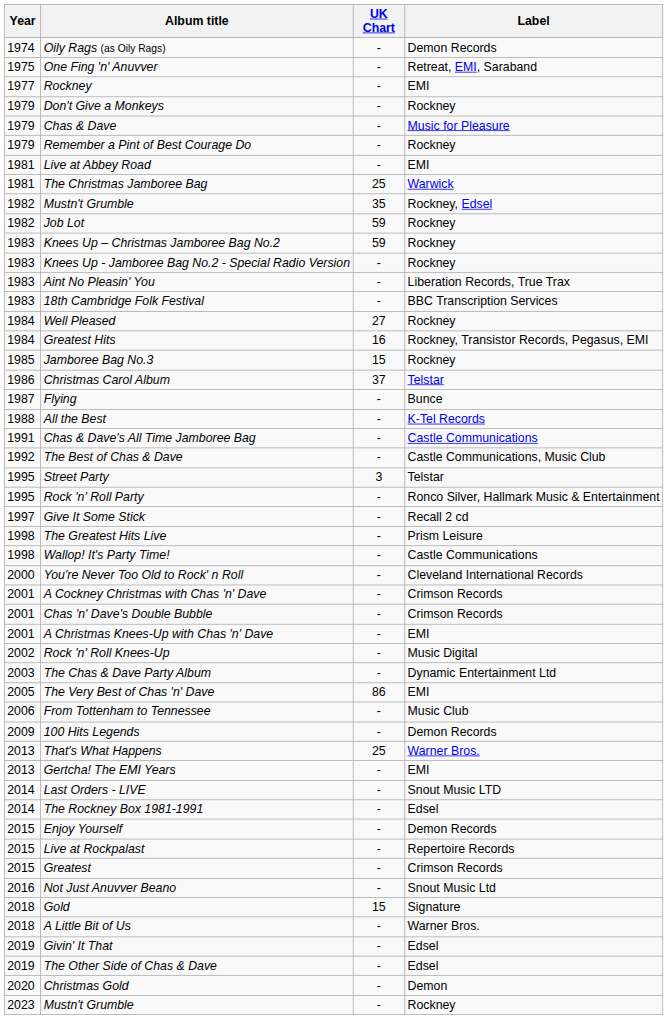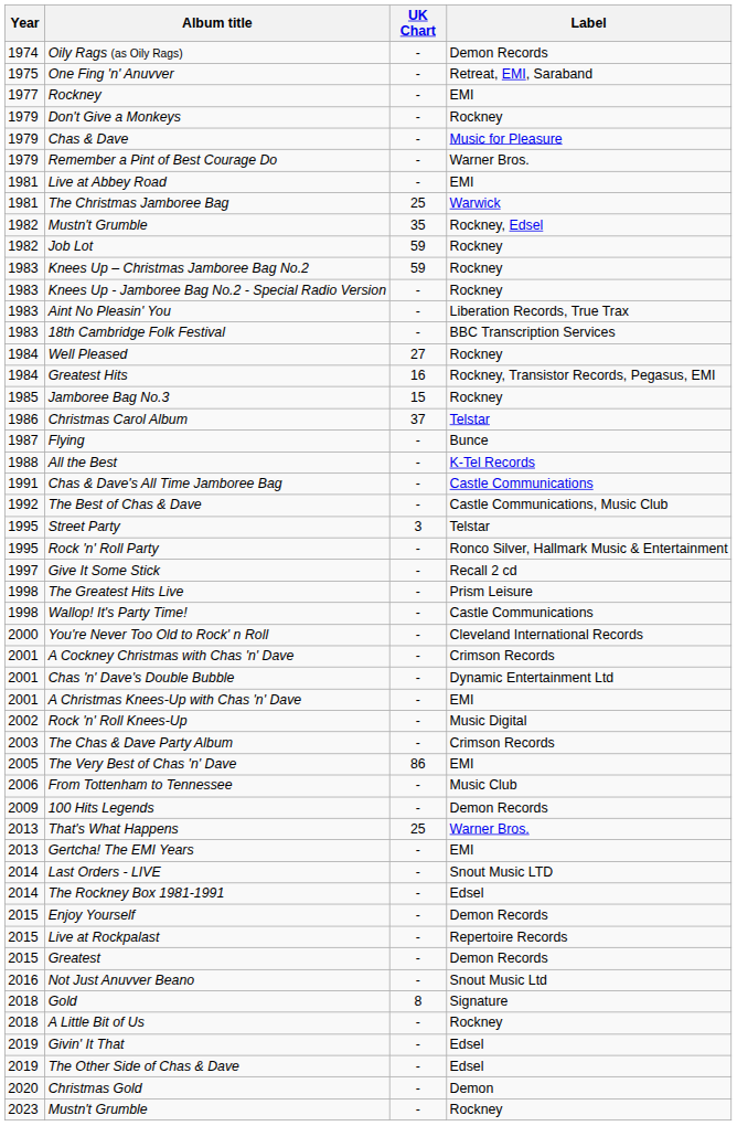Remember a Pint of Best Courage Do | Label: Rockney -> Warner Bros.
Chas 'n' Dave's Double Bubble | Label: Crimson Records -> Dynamic Entertainment Ltd
The Chas & Dave Party Album | Label: Dynamic Entertainment Ltd -> Crimson Records
Greatest | Label: Crimson Records -> Demon Records
Gold | UK Chart: 15 -> 8
A Little Bit of Us | Label: Warner Bros. -> Rockney
